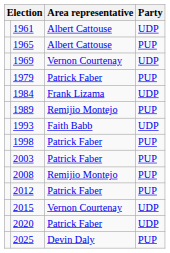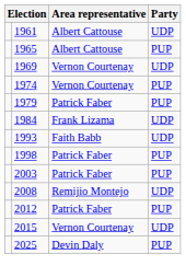+ row: 1974 | Vernon Courtenay | PUP
- row: 1989 | Remijio Montejo | PUP
2008 | Party: PUP -> UDP
- row: 2020 | Patrick Faber | UDP
